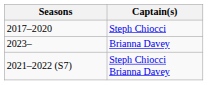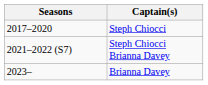rows swapped: Steph Chiocci Brianna Davey <-> Brianna Davey
